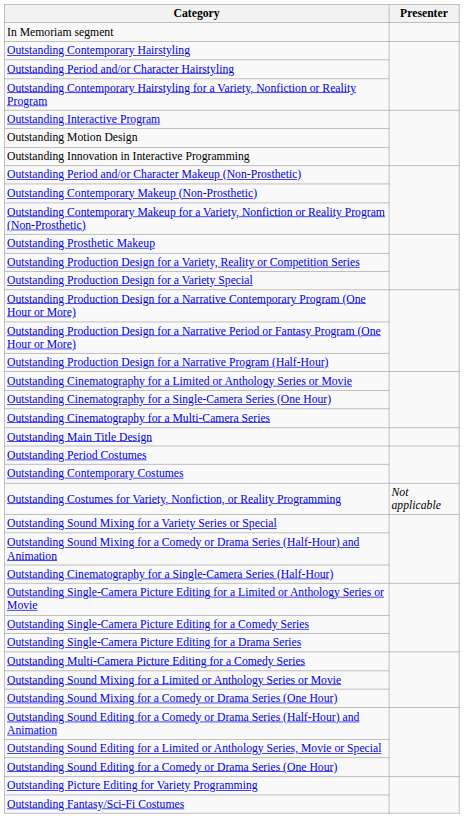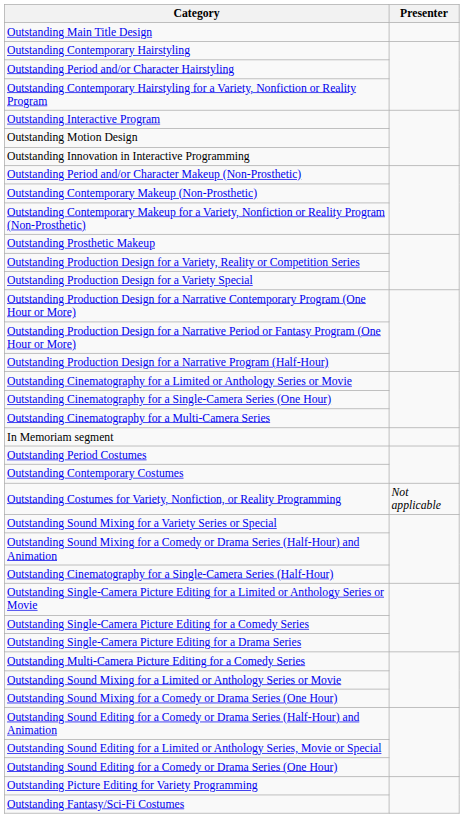rows swapped: Outstanding Main Title Design <-> In Memoriam segment
